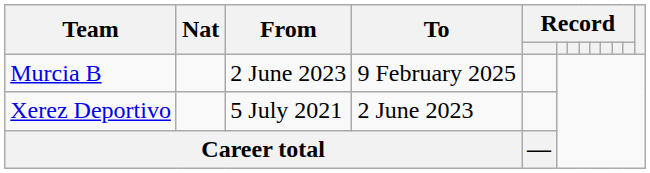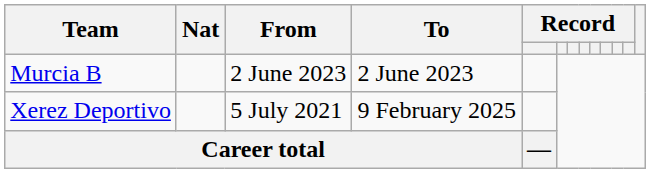Murcia B | To: 9 February 2025 -> 2 June 2023
Xerez Deportivo | To: 2 June 2023 -> 9 February 2025
